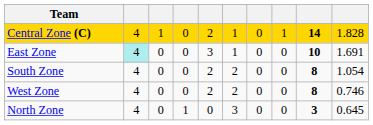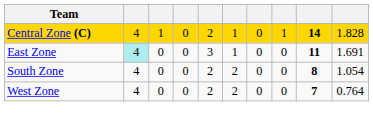East Zone | column 9: 10 -> 11
West Zone | column 9: 8 -> 7
West Zone | column 10: 0.746 -> 0.764
- row: North Zone | 4 | 0 | 1 | 0 | 3 | 0 | 0 | 3 | 0.645
